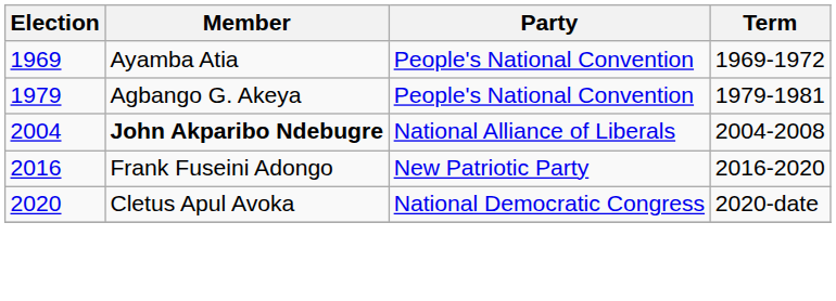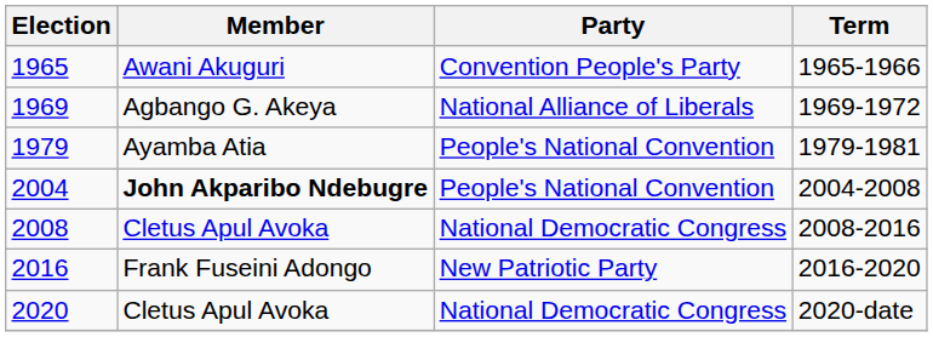+ row: 1965 | Awani Akuguri | Convention People's Party | 1965-1966
1969 | Member: Ayamba Atia -> Agbango G. Akeya
1969 | Party: People's National Convention -> National Alliance of Liberals
1979 | Member: Agbango G. Akeya -> Ayamba Atia
2004 | Party: National Alliance of Liberals -> People's National Convention
+ row: 2008 | Cletus Apul Avoka | National Democratic Congress | 2008-2016
